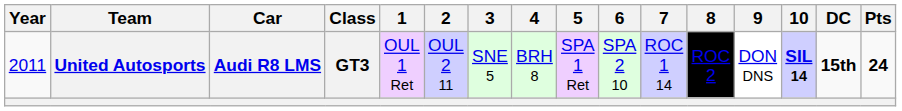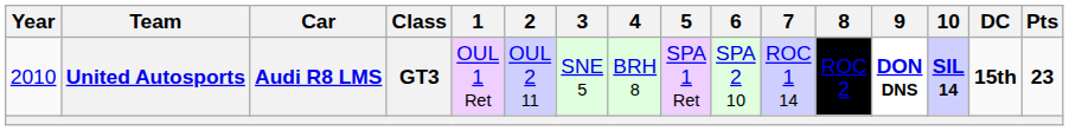United Autosports | Year: 2011 -> 2010
United Autosports | 9: normal -> bold
United Autosports | Pts: 24 -> 23
